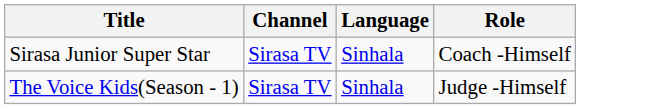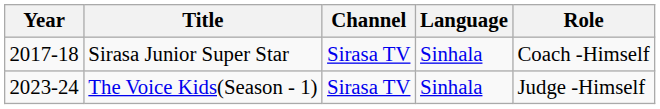+ column: Year | 2017-18 | 2023-24
